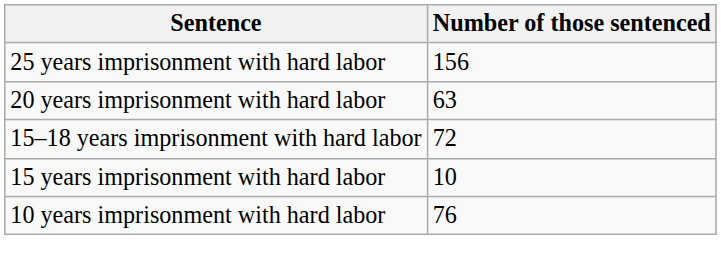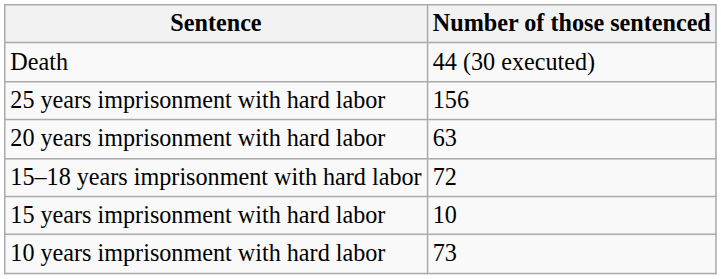+ row: Death | 44 (30 executed)
10 years imprisonment with hard labor | Number of those sentenced: 76 -> 73
